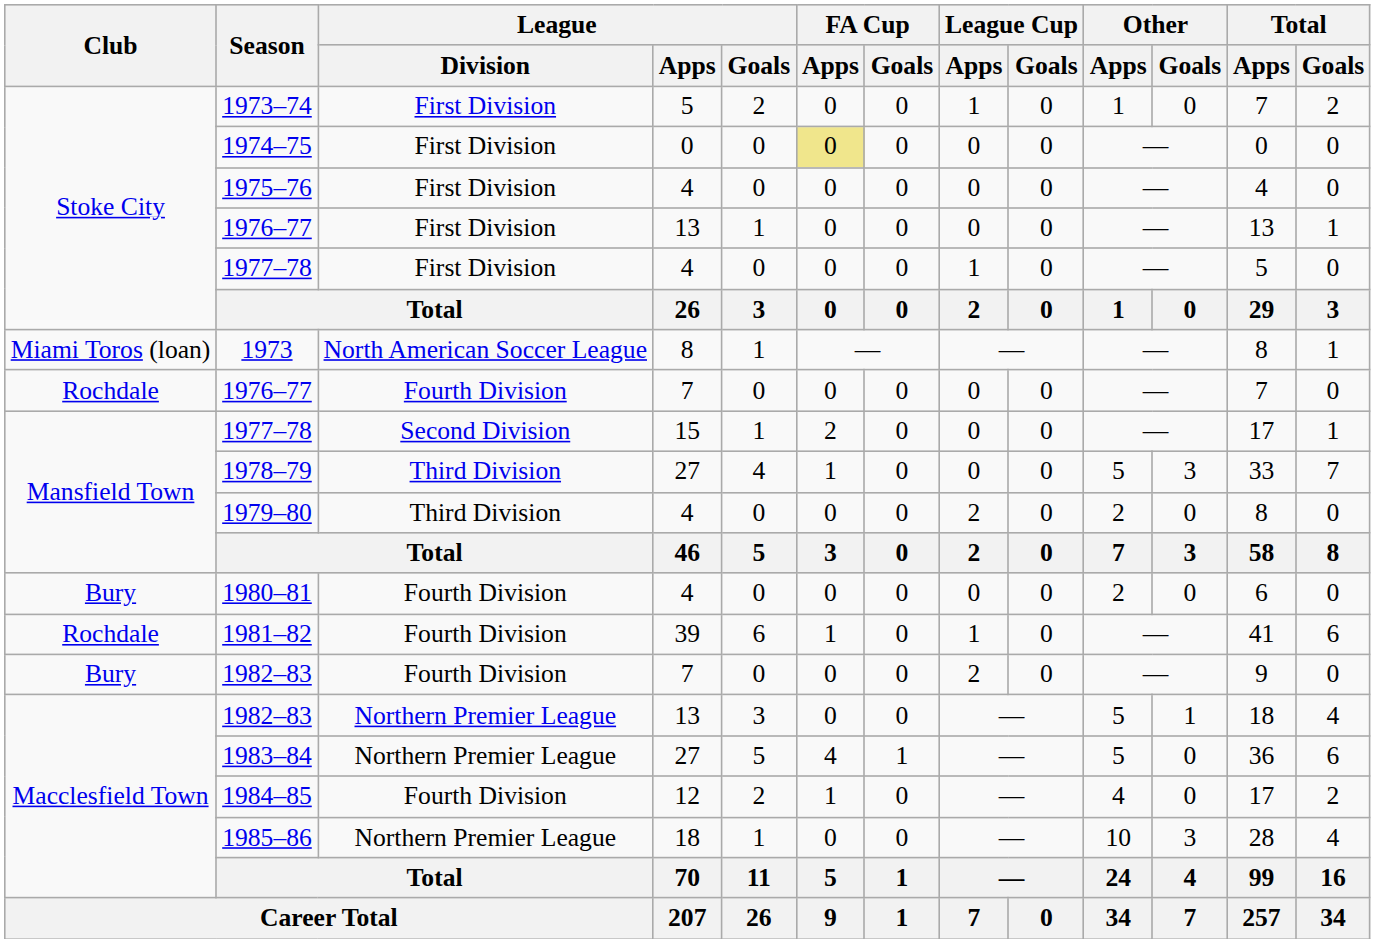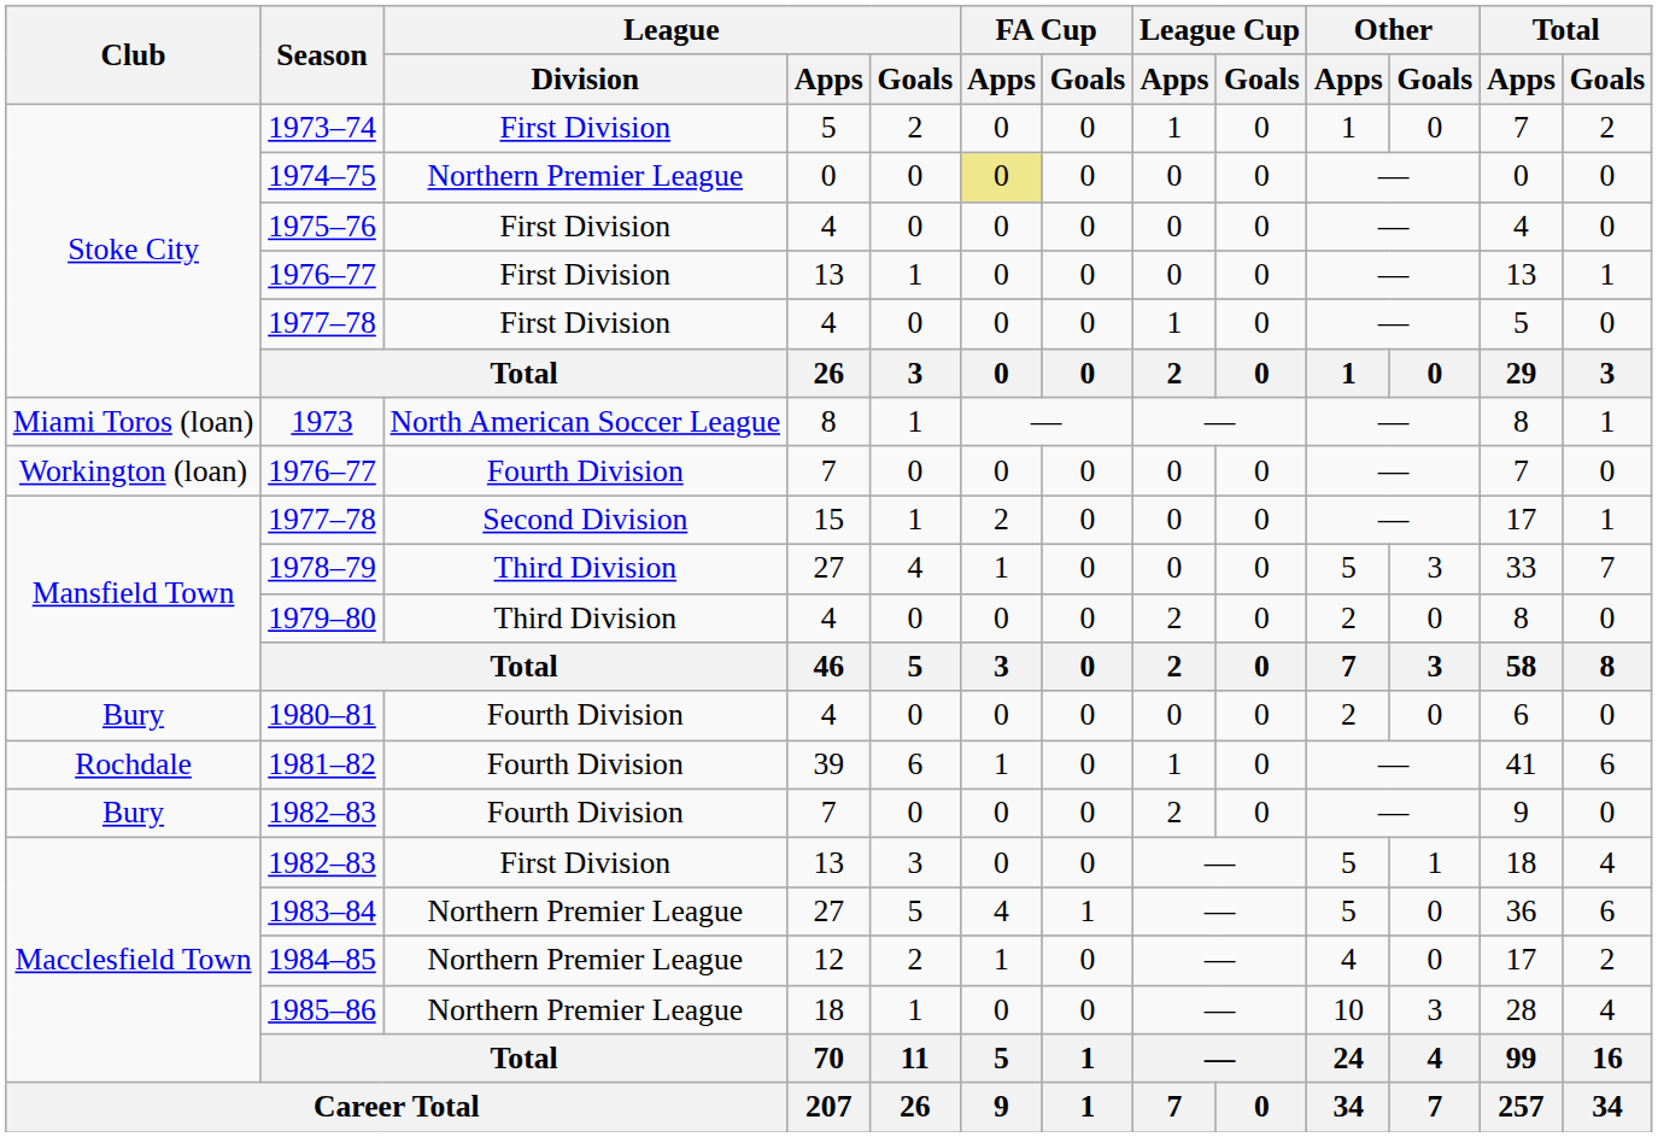1974–75 | League / Division: First Division -> Northern Premier League
1976–77 / 7 | Club: Rochdale -> Workington (loan)
1982–83 / 13 | League / Division: Northern Premier League -> First Division
1984–85 | League / Division: Fourth Division -> Northern Premier League
